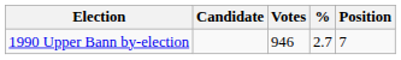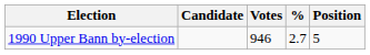1990 Upper Bann by-election | Position: 7 -> 5
